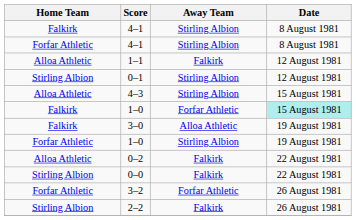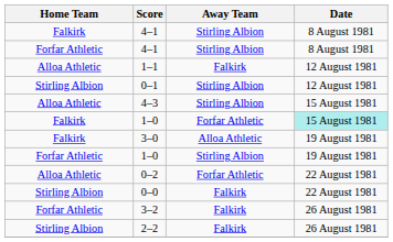0–2 | Away Team: Falkirk -> Forfar Athletic
3–2 | Away Team: Forfar Athletic -> Falkirk
